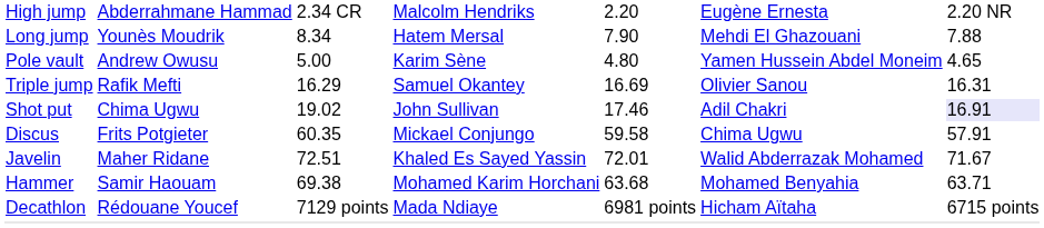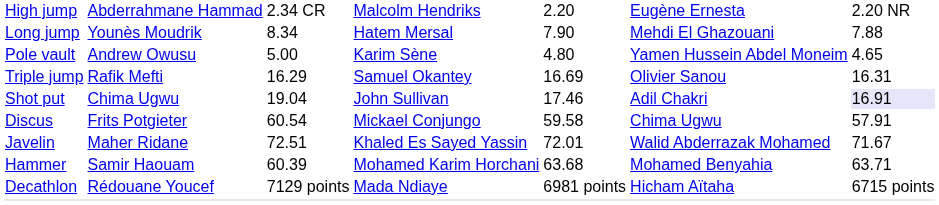Shot put | column 3: 19.02 -> 19.04
Discus | column 3: 60.35 -> 60.54
Hammer | column 3: 69.38 -> 60.39
